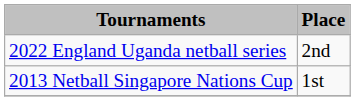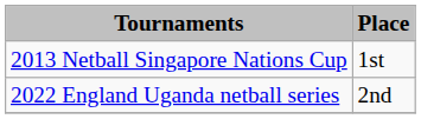rows swapped: 2013 Netball Singapore Nations Cup <-> 2022 England Uganda netball series
